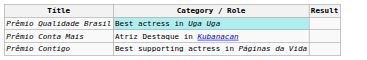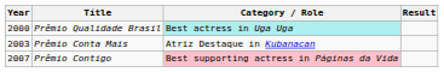+ column: Year | 2000 | 2003 | 2007
Prêmio Contigo | Category / Role: no background -> pink background
